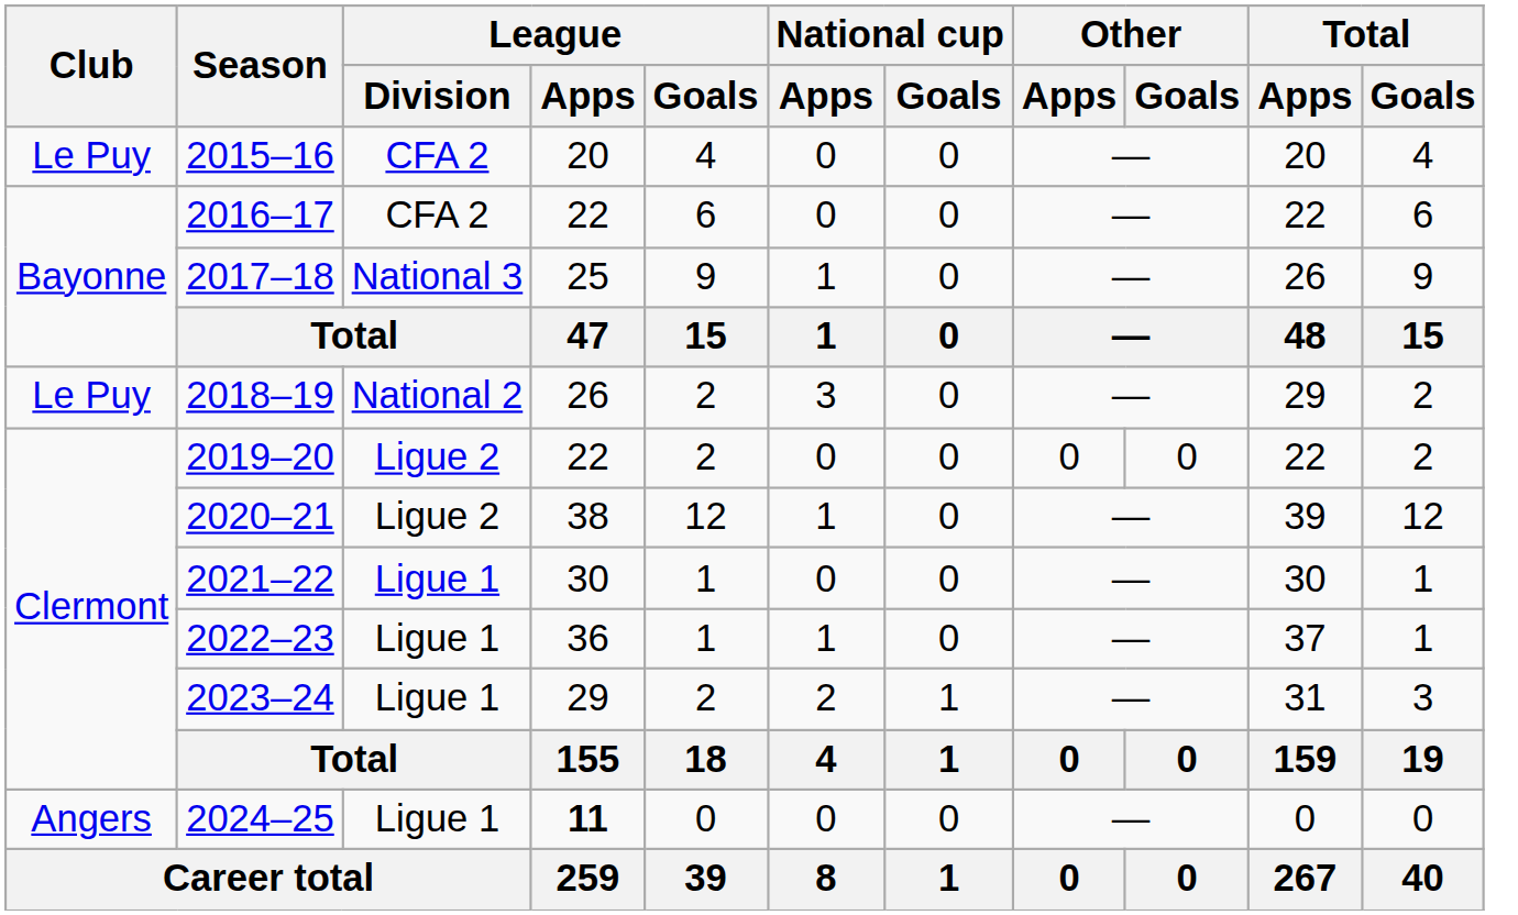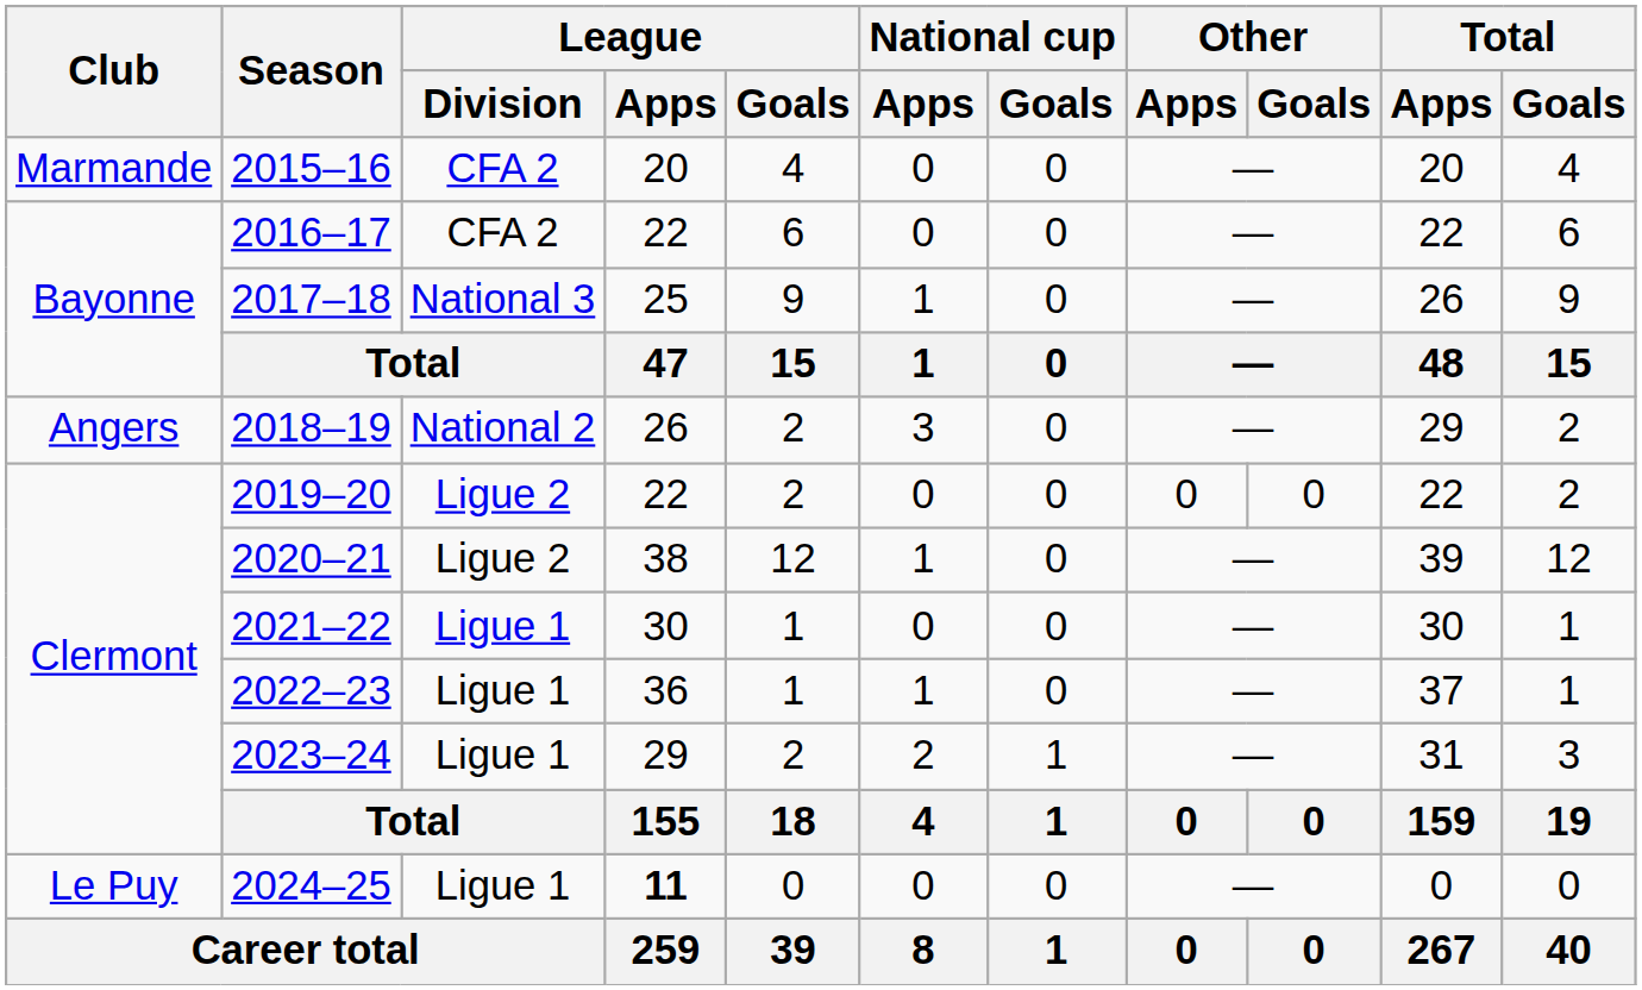2015–16 | Club: Le Puy -> Marmande
2018–19 | Club: Le Puy -> Angers
2024–25 | Club: Angers -> Le Puy
